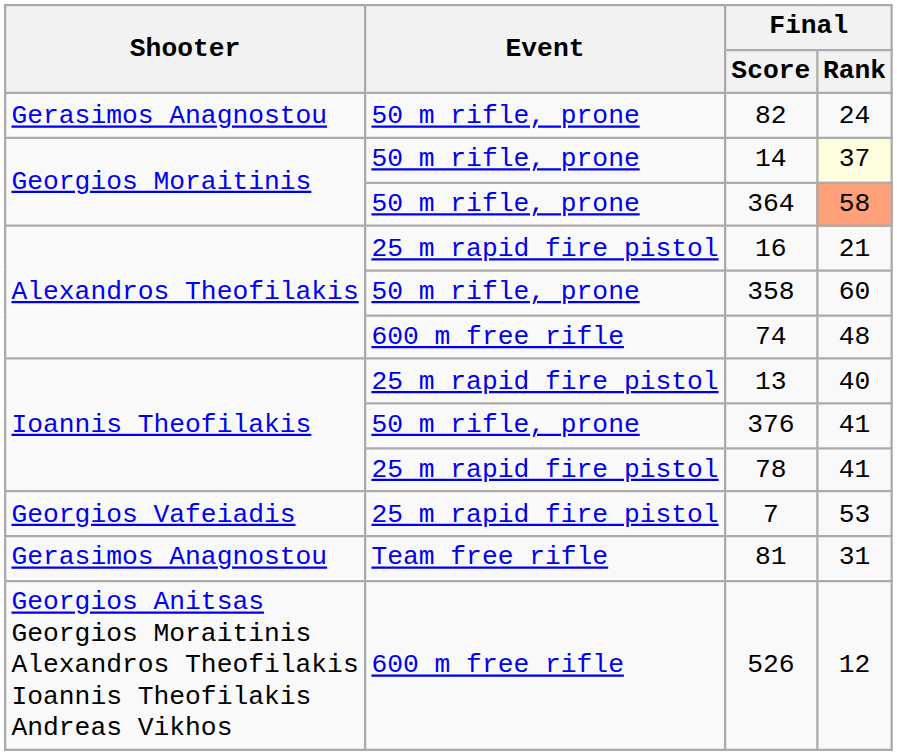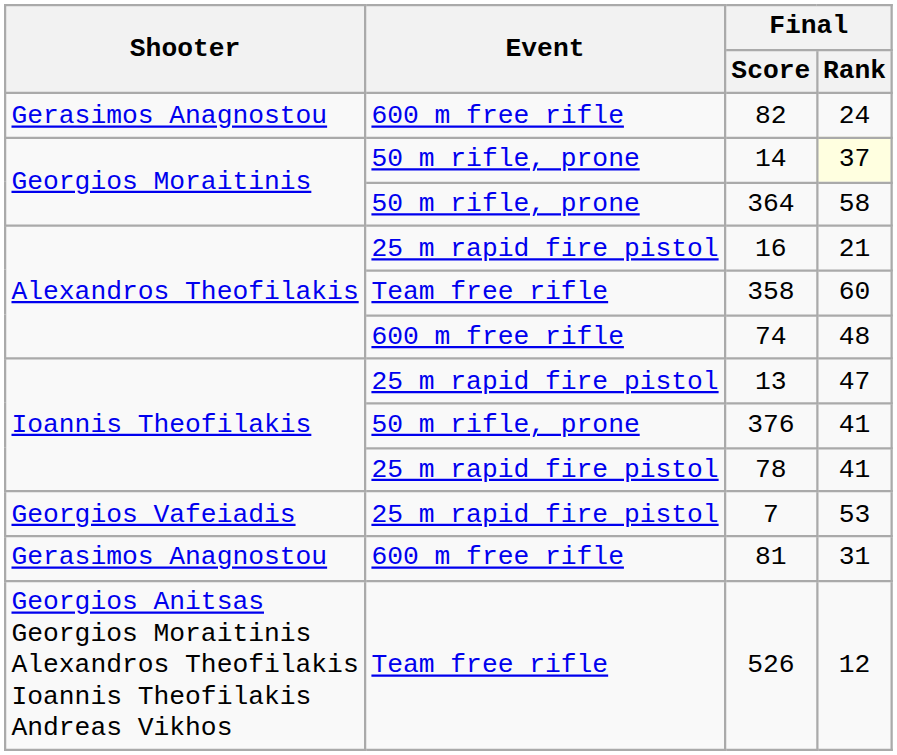82 | Event: 50 m rifle, prone -> 600 m free rifle
364 | Final / Rank: lightsalmon background -> no background
358 | Event: 50 m rifle, prone -> Team free rifle
13 | Final / Rank: 40 -> 47
81 | Event: Team free rifle -> 600 m free rifle
526 | Event: 600 m free rifle -> Team free rifle
